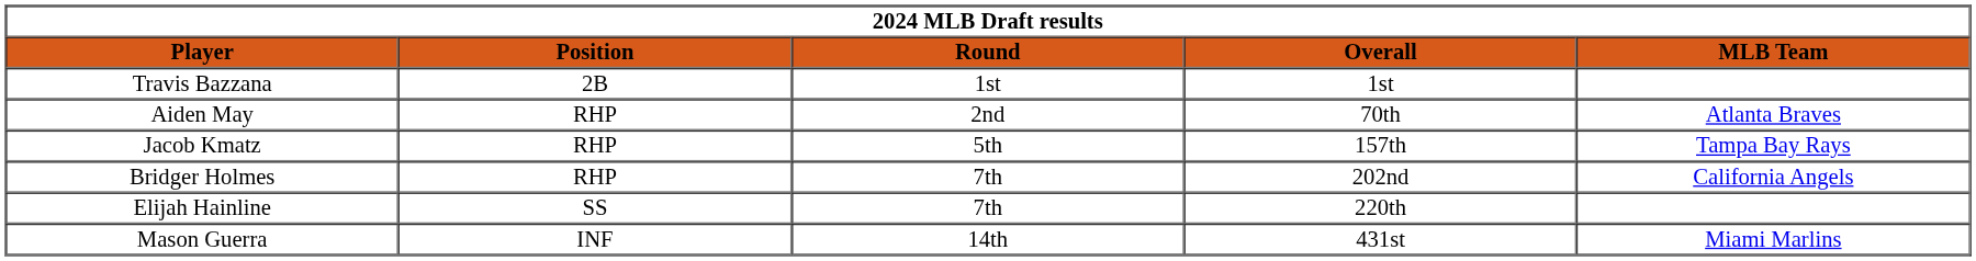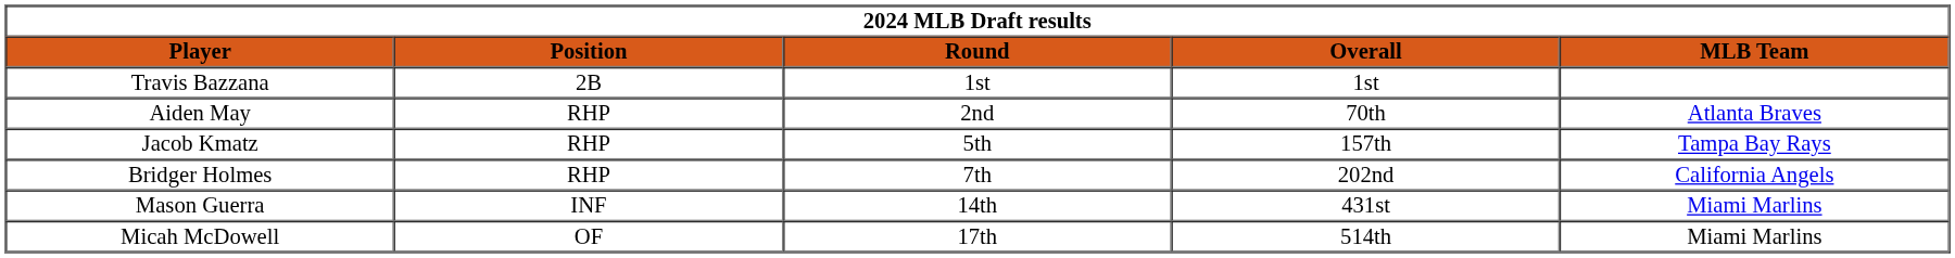- row: Elijah Hainline | SS | 7th | 220th
+ row: Micah McDowell | OF | 17th | 514th | Miami Marlins
